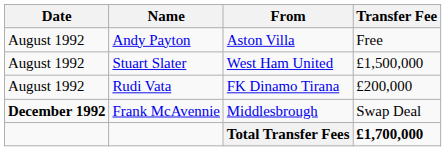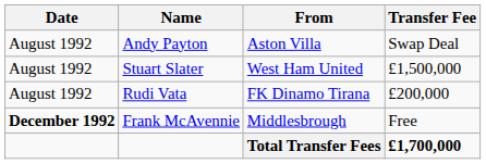Andy Payton | Transfer Fee: Free -> Swap Deal
Frank McAvennie | Transfer Fee: Swap Deal -> Free
